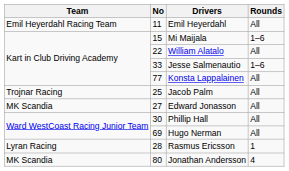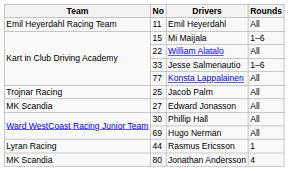Rasmus Ericsson | No: 28 -> 44
